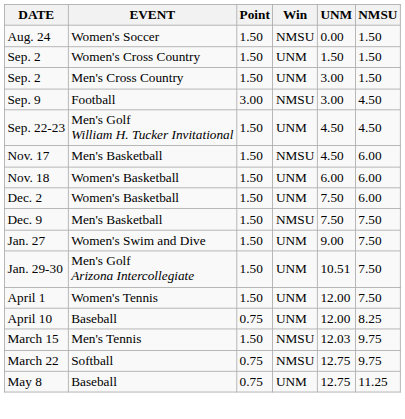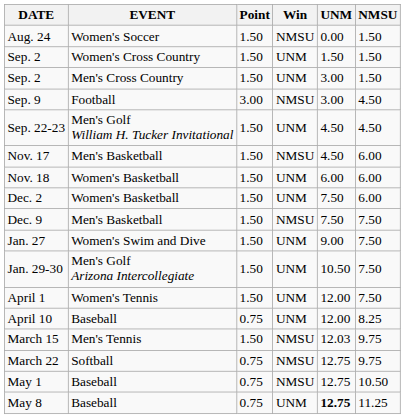Jan. 29-30 | UNM: 10.51 -> 10.50
+ row: May 1 | Baseball | 0.75 | NMSU | 12.75 | 10.50
May 8 | UNM: normal -> bold
